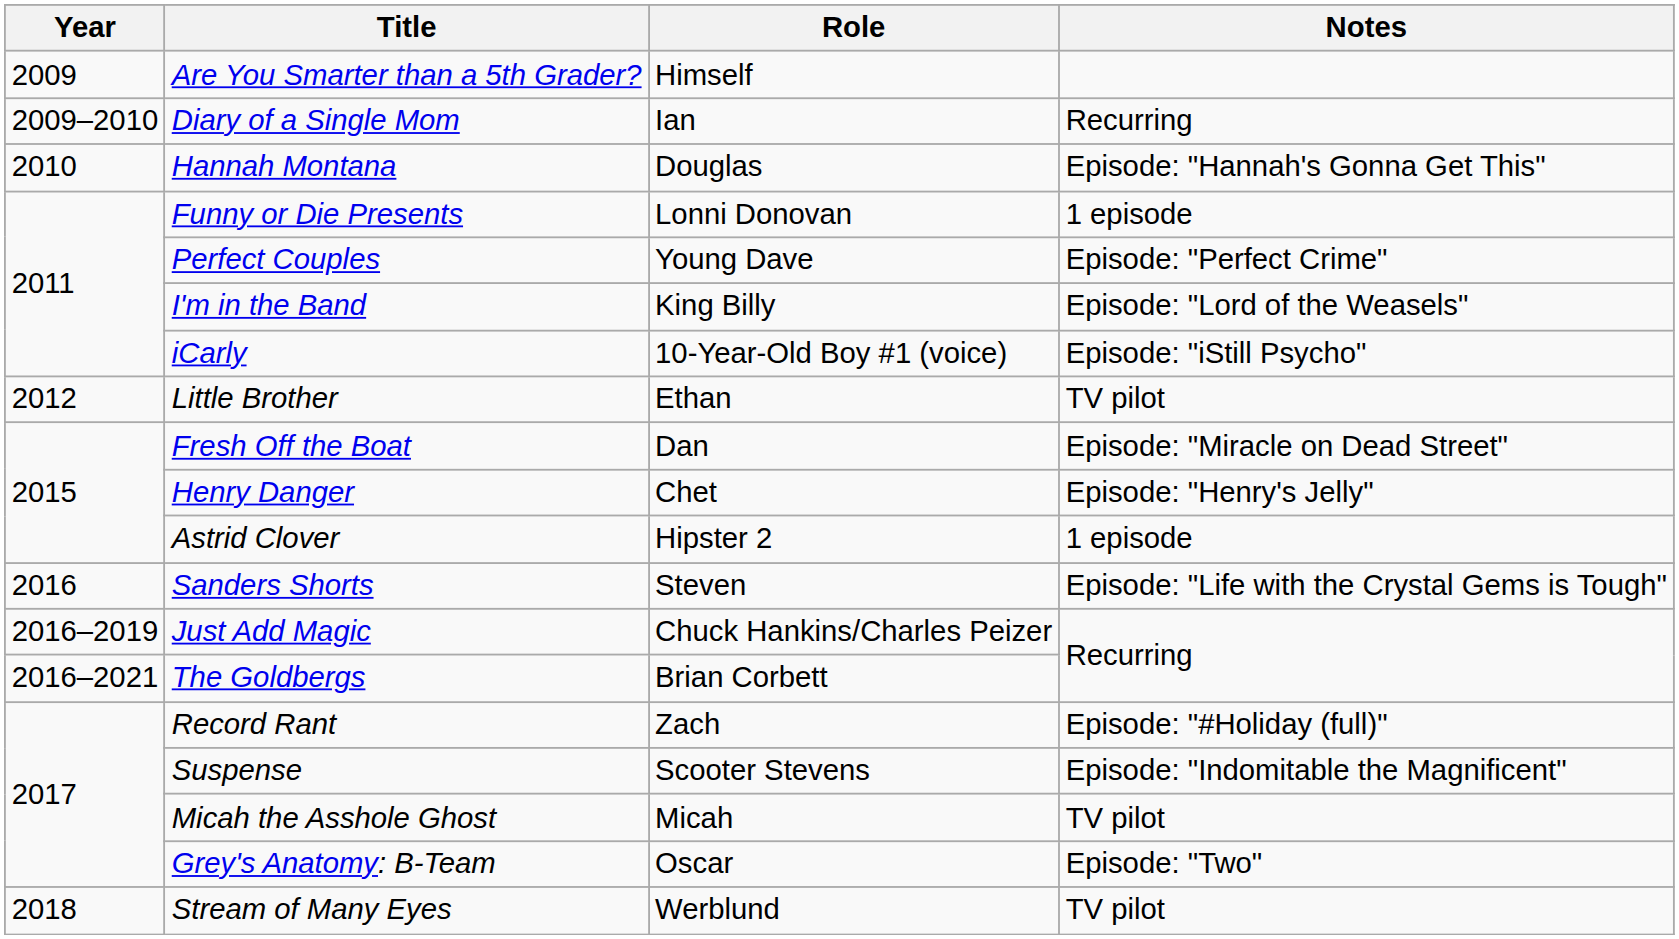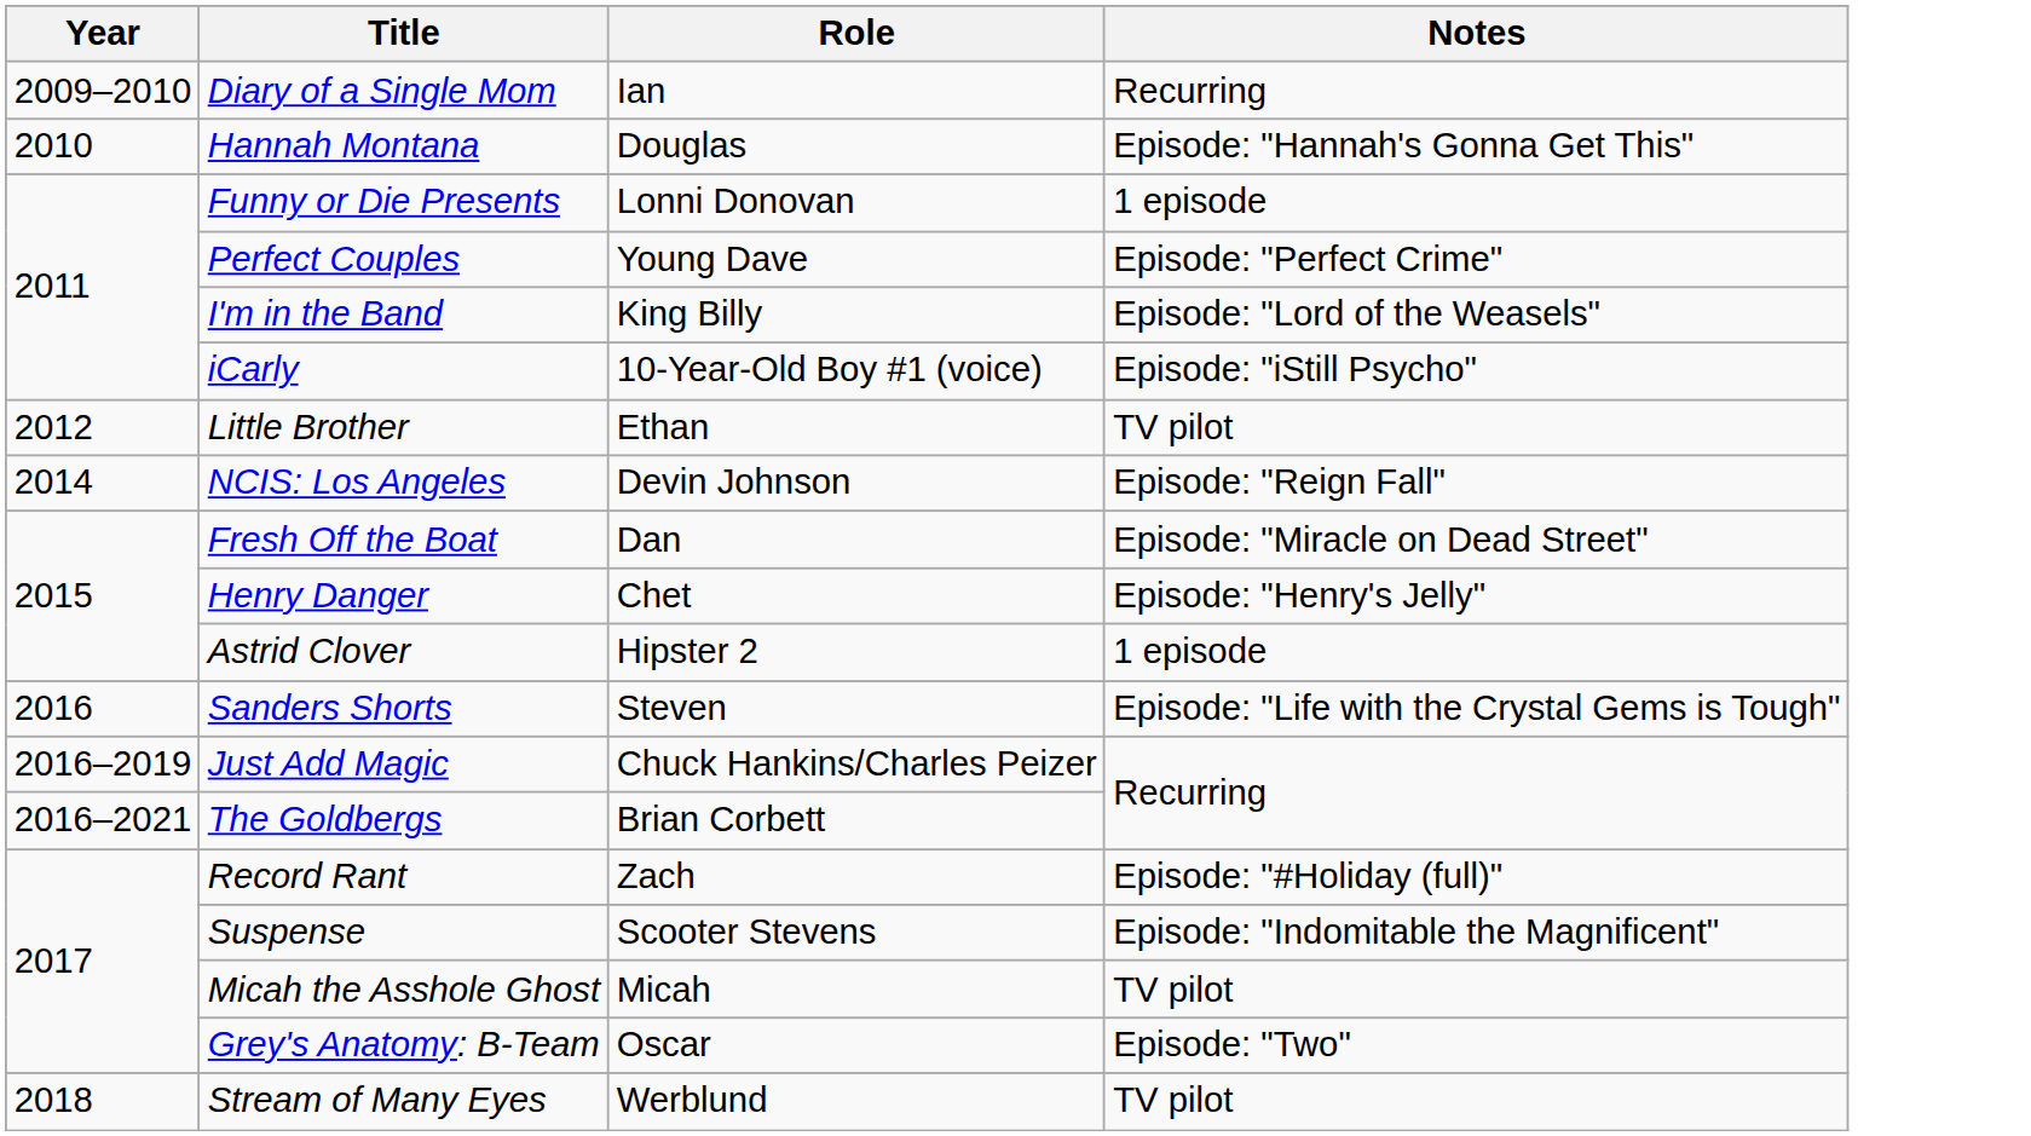- row: 2009 | Are You Smarter than a 5th Grader? | Himself
+ row: 2014 | NCIS: Los Angeles | Devin Johnson | Episode: "Reign Fall"
